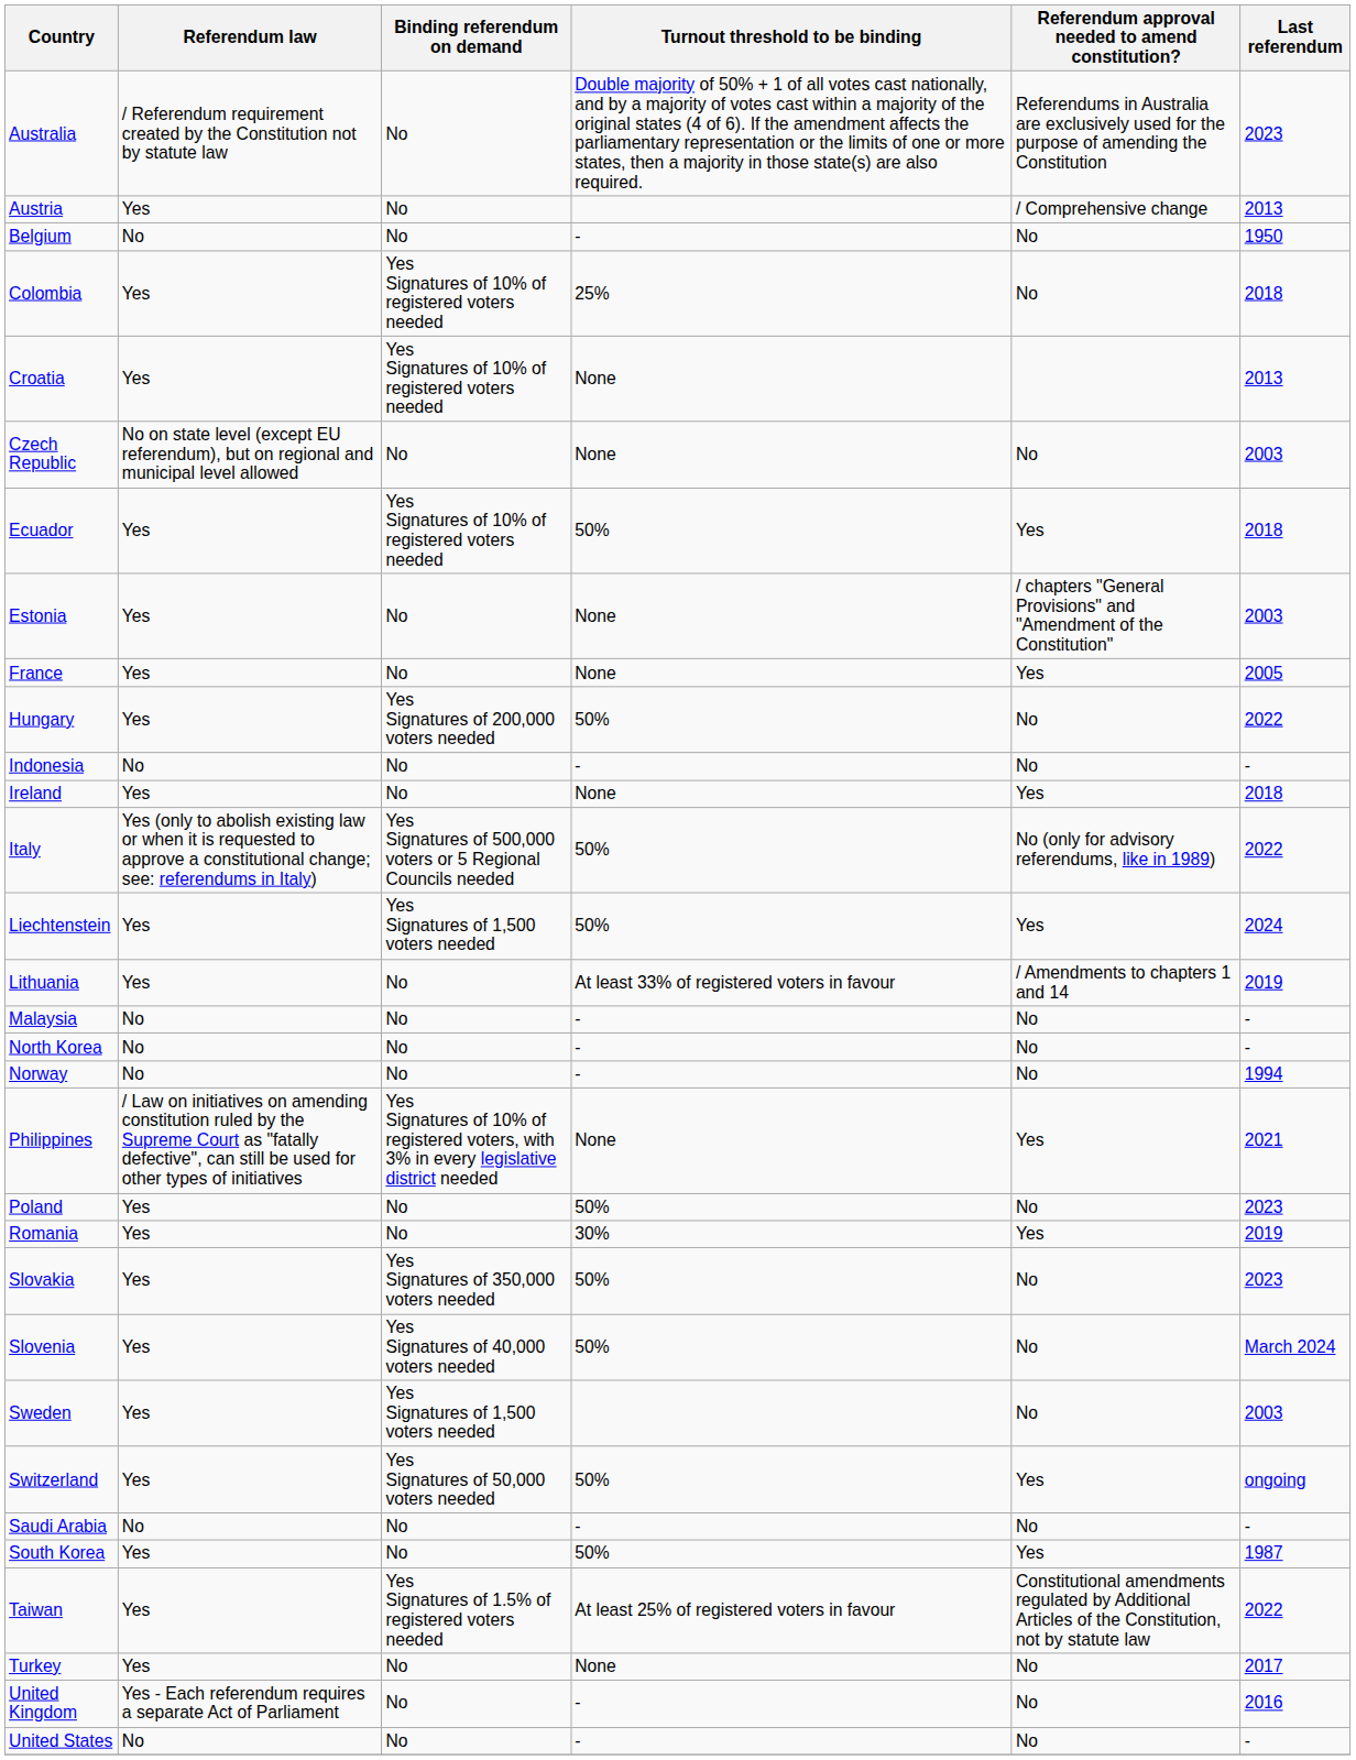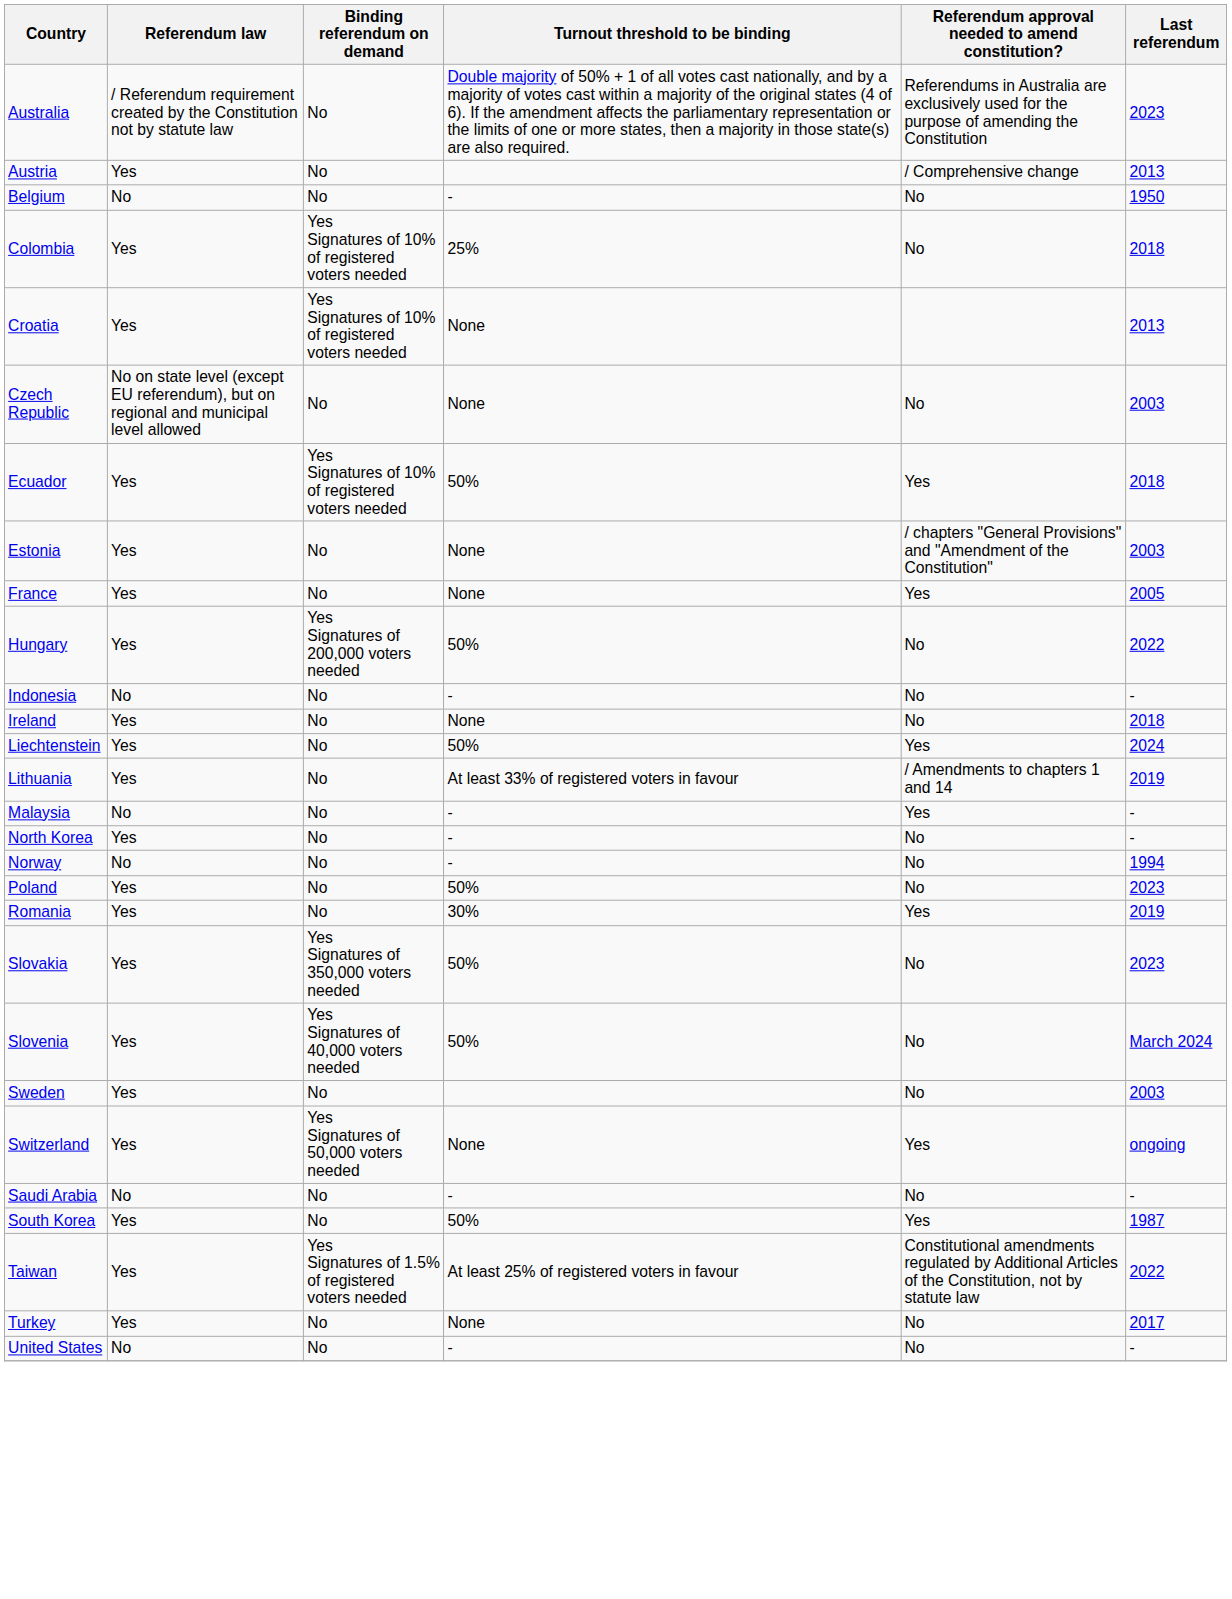Ireland | Referendum approval needed to amend constitution?: Yes -> No
- row: Italy | Yes (only to abolish existing law or when it is requested to approve a constitutional change; see: referendums in Italy) | Yes Signatures of 500,000 voters or 5 Regional Councils needed | 50% | No (only for advisory referendums, like in 1989) | 2022
Liechtenstein | Binding referendum on demand: Yes Signatures of 1,500 voters needed -> No
Malaysia | Referendum approval needed to amend constitution?: No -> Yes
North Korea | Referendum law: No -> Yes
- row: Philippines | / Law on initiatives on amending constitution ruled by the Supreme Court as "fatally defective", can still be used for other types of initiatives | Yes Signatures of 10% of registered voters, with 3% in every legislative district needed | None | Yes | 2021
Sweden | Binding referendum on demand: Yes Signatures of 1,500 voters needed -> No
Switzerland | Turnout threshold to be binding: 50% -> None
- row: United Kingdom | Yes - Each referendum requires a separate Act of Parliament | No | - | No | 2016
